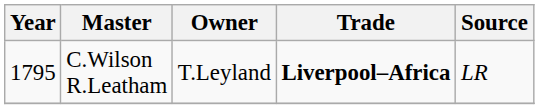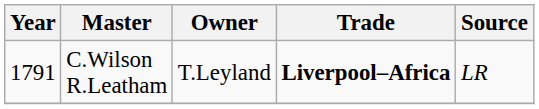C.Wilson R.Leatham | Year: 1795 -> 1791
